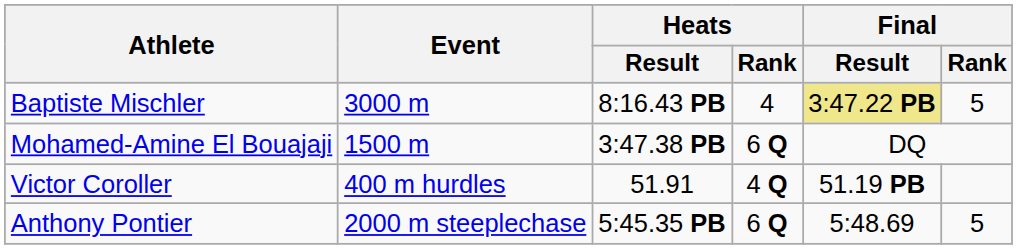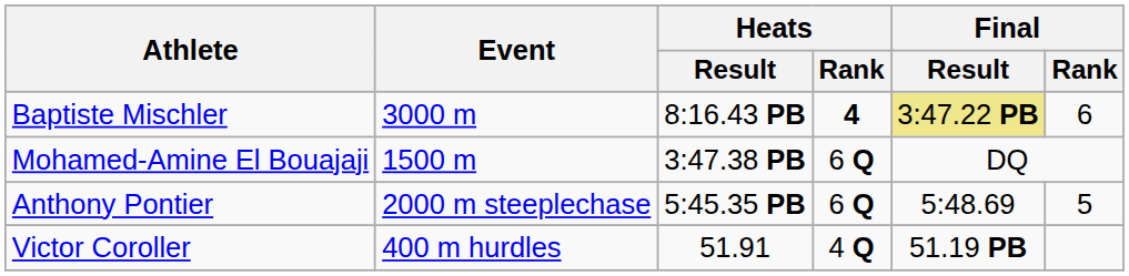Baptiste Mischler | Heats / Rank: normal -> bold
Baptiste Mischler | Final / Rank: 5 -> 6
rows swapped: Victor Coroller <-> Anthony Pontier
